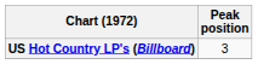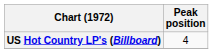US Hot Country LP's (Billboard) | Peak position: 3 -> 4
